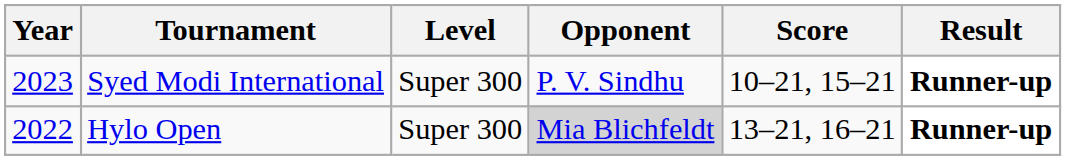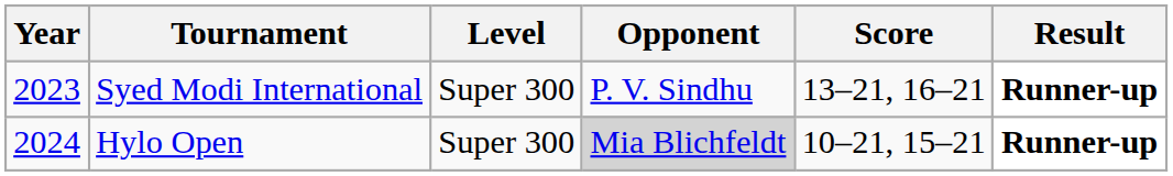Syed Modi International | Score: 10–21, 15–21 -> 13–21, 16–21
Hylo Open | Year: 2022 -> 2024
Hylo Open | Score: 13–21, 16–21 -> 10–21, 15–21
